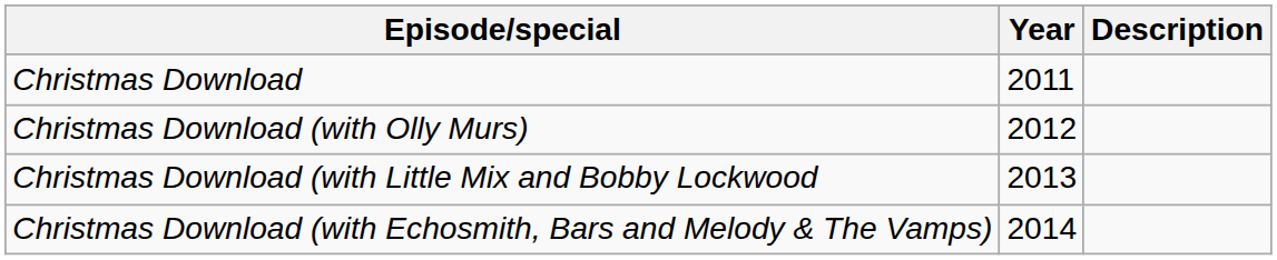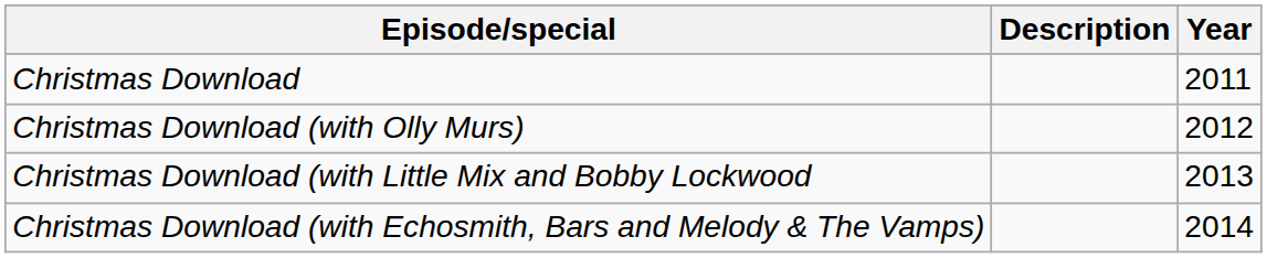columns swapped: Year <-> Description
